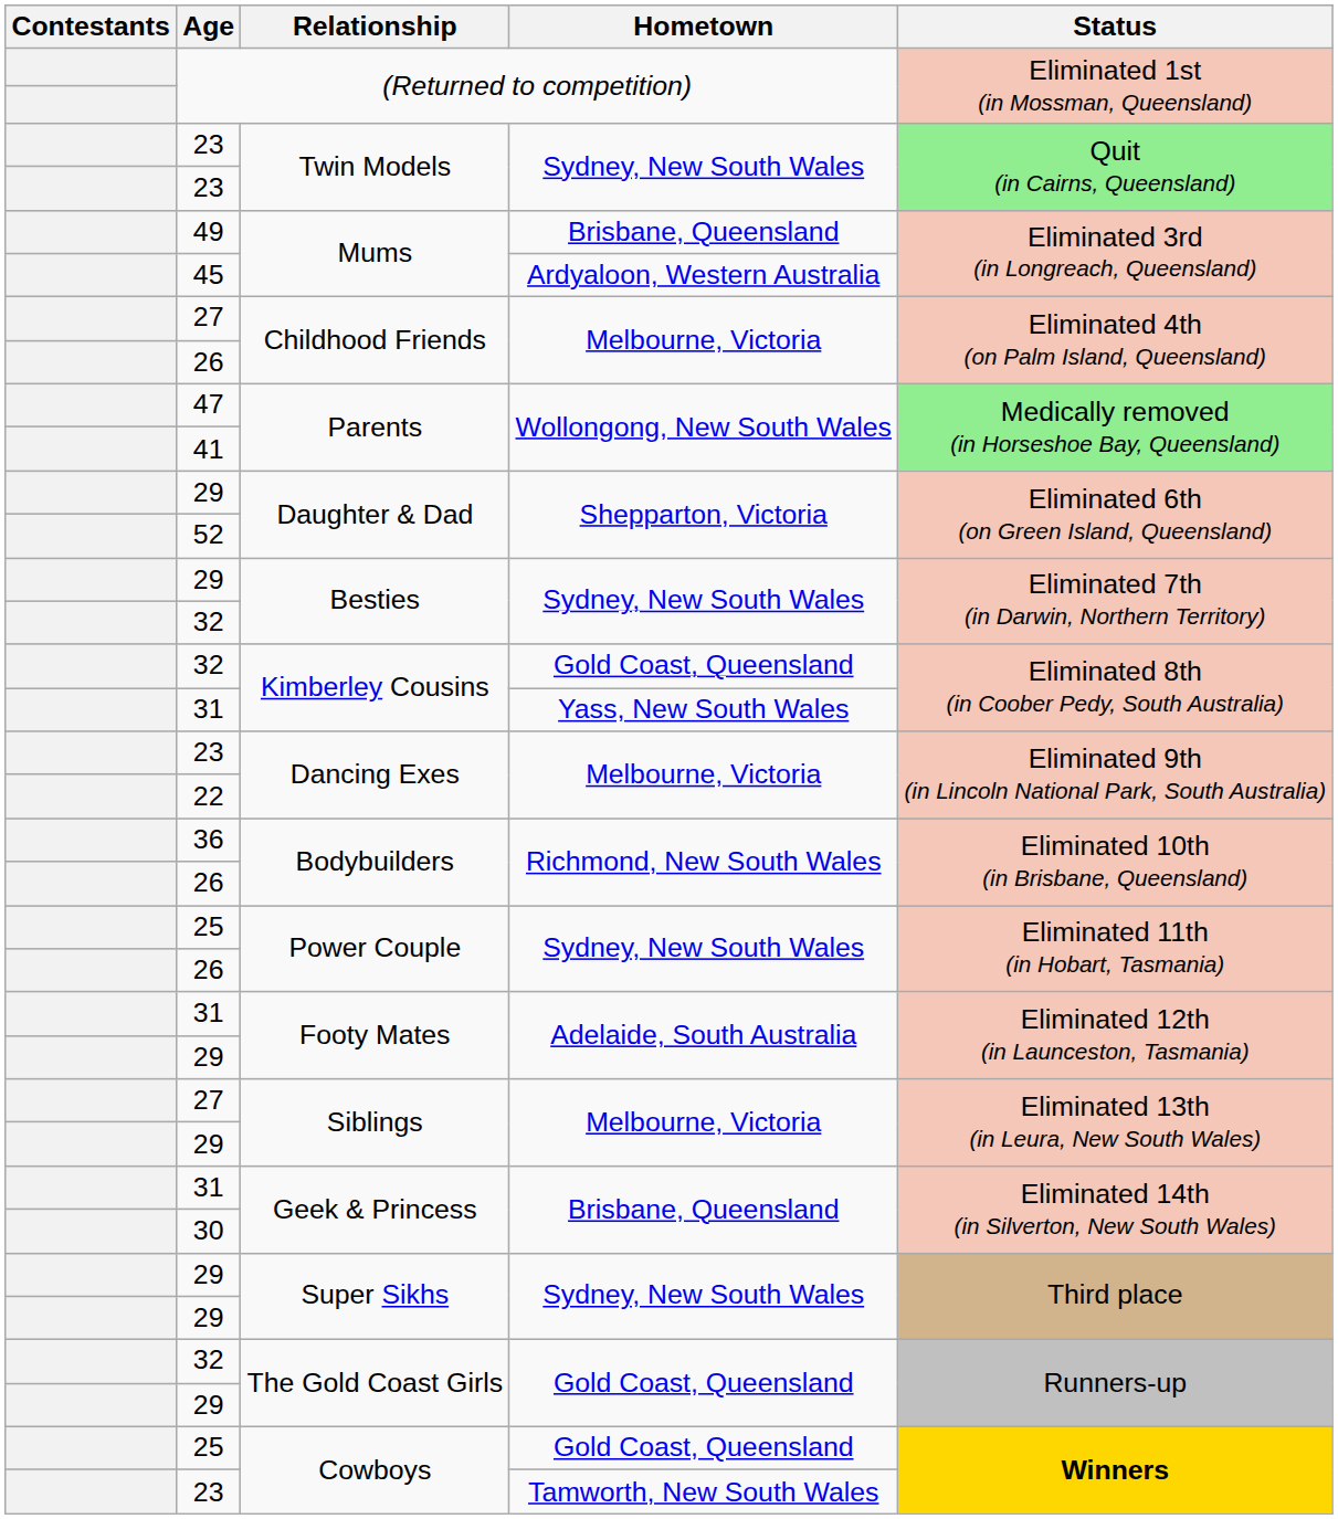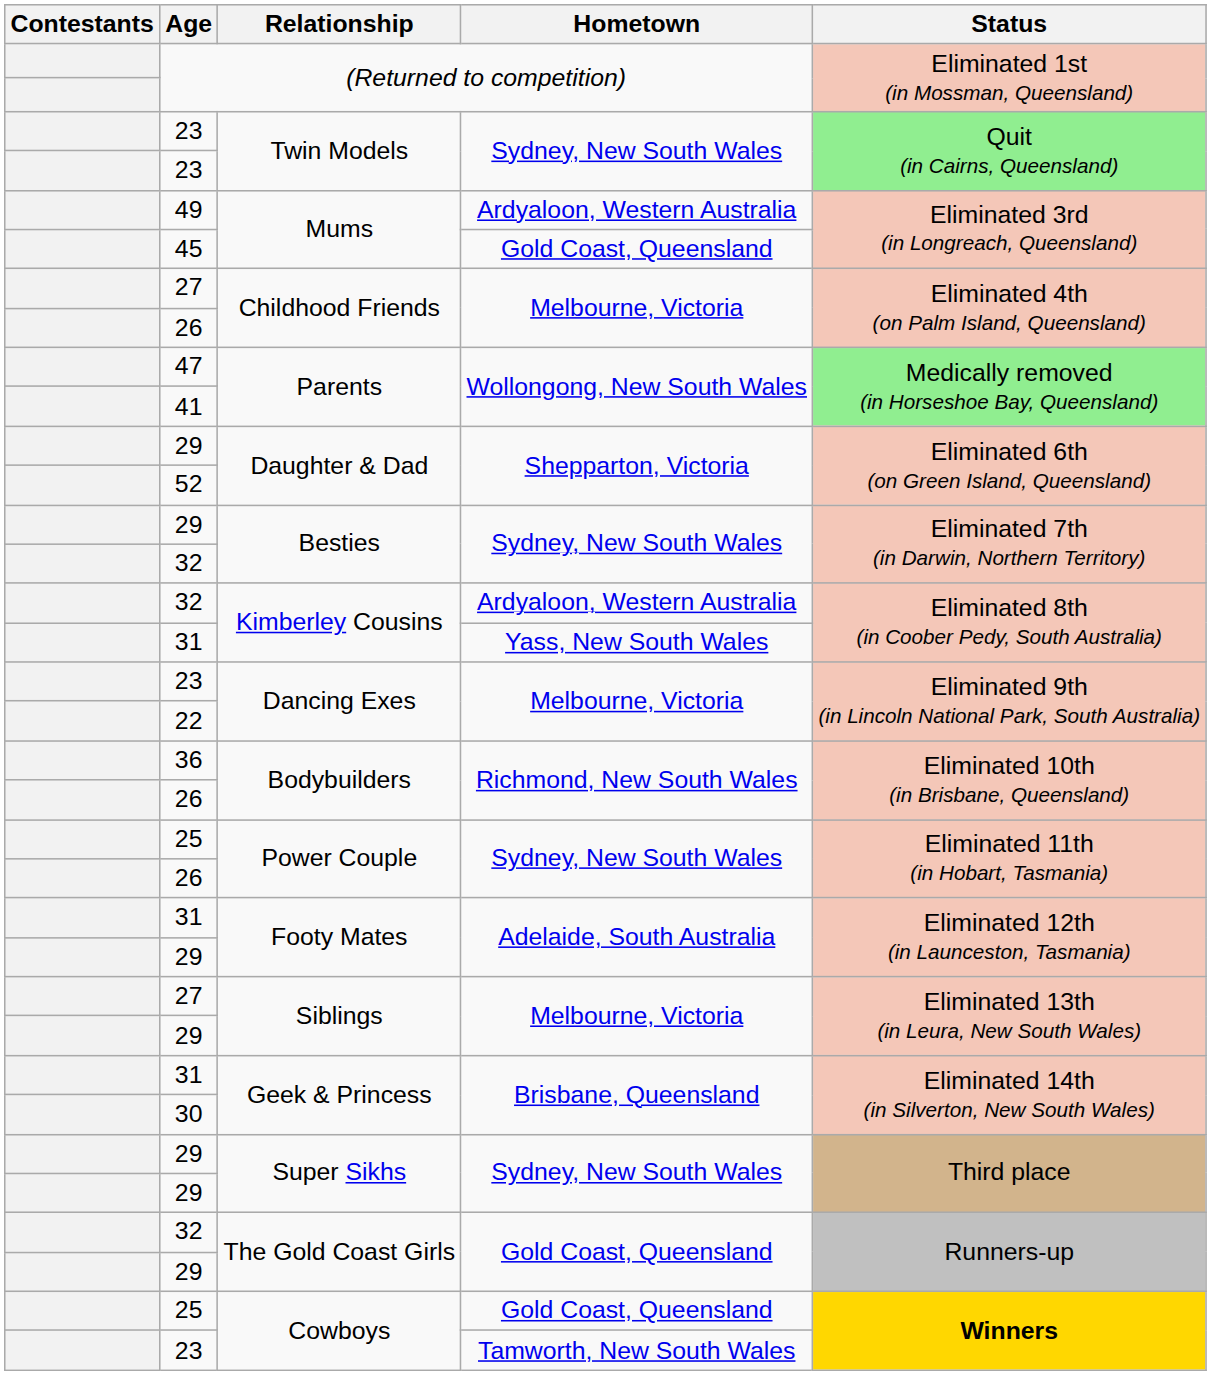49 / Mums | Hometown: Brisbane, Queensland -> Ardyaloon, Western Australia
45 / Mums | Hometown: Ardyaloon, Western Australia -> Gold Coast, Queensland
32 / Kimberley Cousins | Hometown: Gold Coast, Queensland -> Ardyaloon, Western Australia
